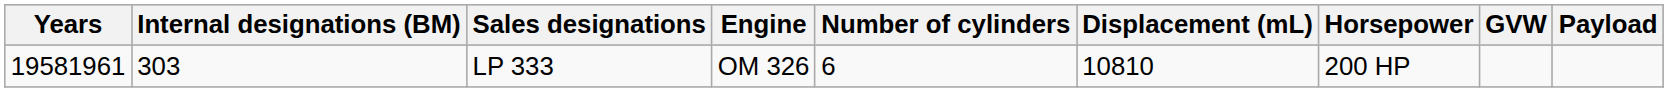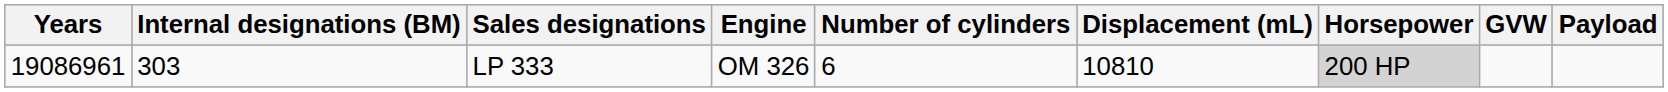LP 333 | Years: 19581961 -> 19086961
LP 333 | Horsepower: no background -> lightgrey background
